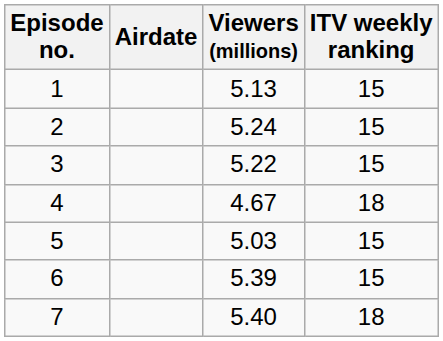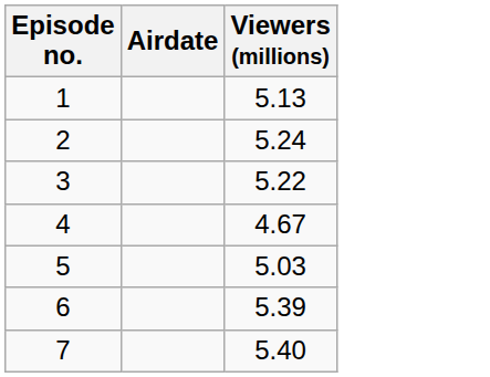- column: ITV weekly ranking | 15 | 15 | 15 | 18 | 15 | 15 | 18
